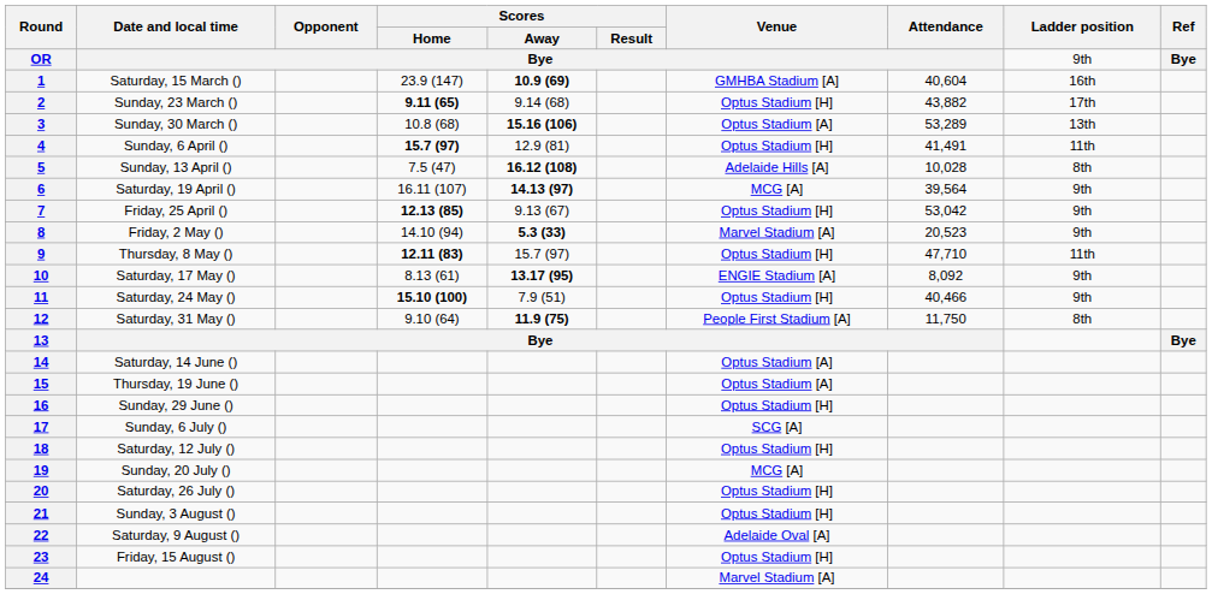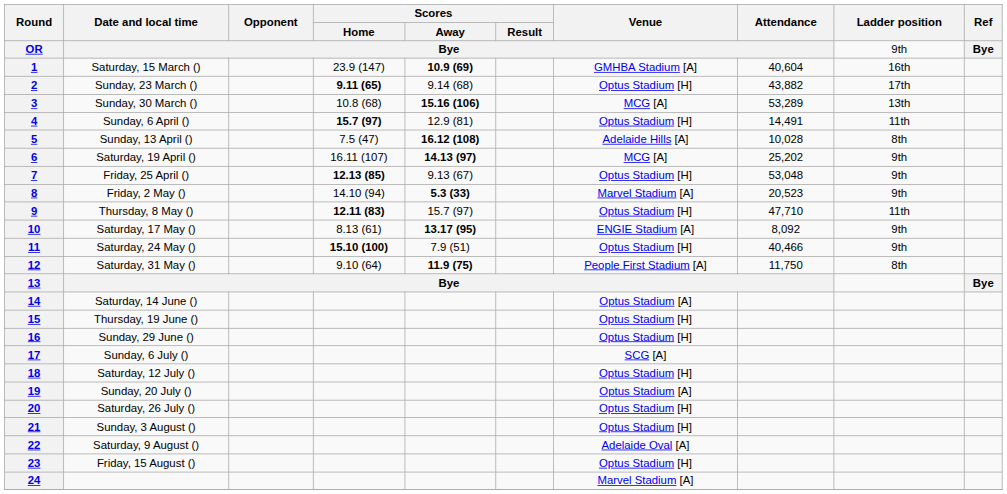3 | Venue: Optus Stadium [A] -> MCG [A]
4 | Attendance: 41,491 -> 14,491
6 | Attendance: 39,564 -> 25,202
7 | Attendance: 53,042 -> 53,048
15 | Venue: Optus Stadium [A] -> Optus Stadium [H]
19 | Venue: MCG [A] -> Optus Stadium [A]
